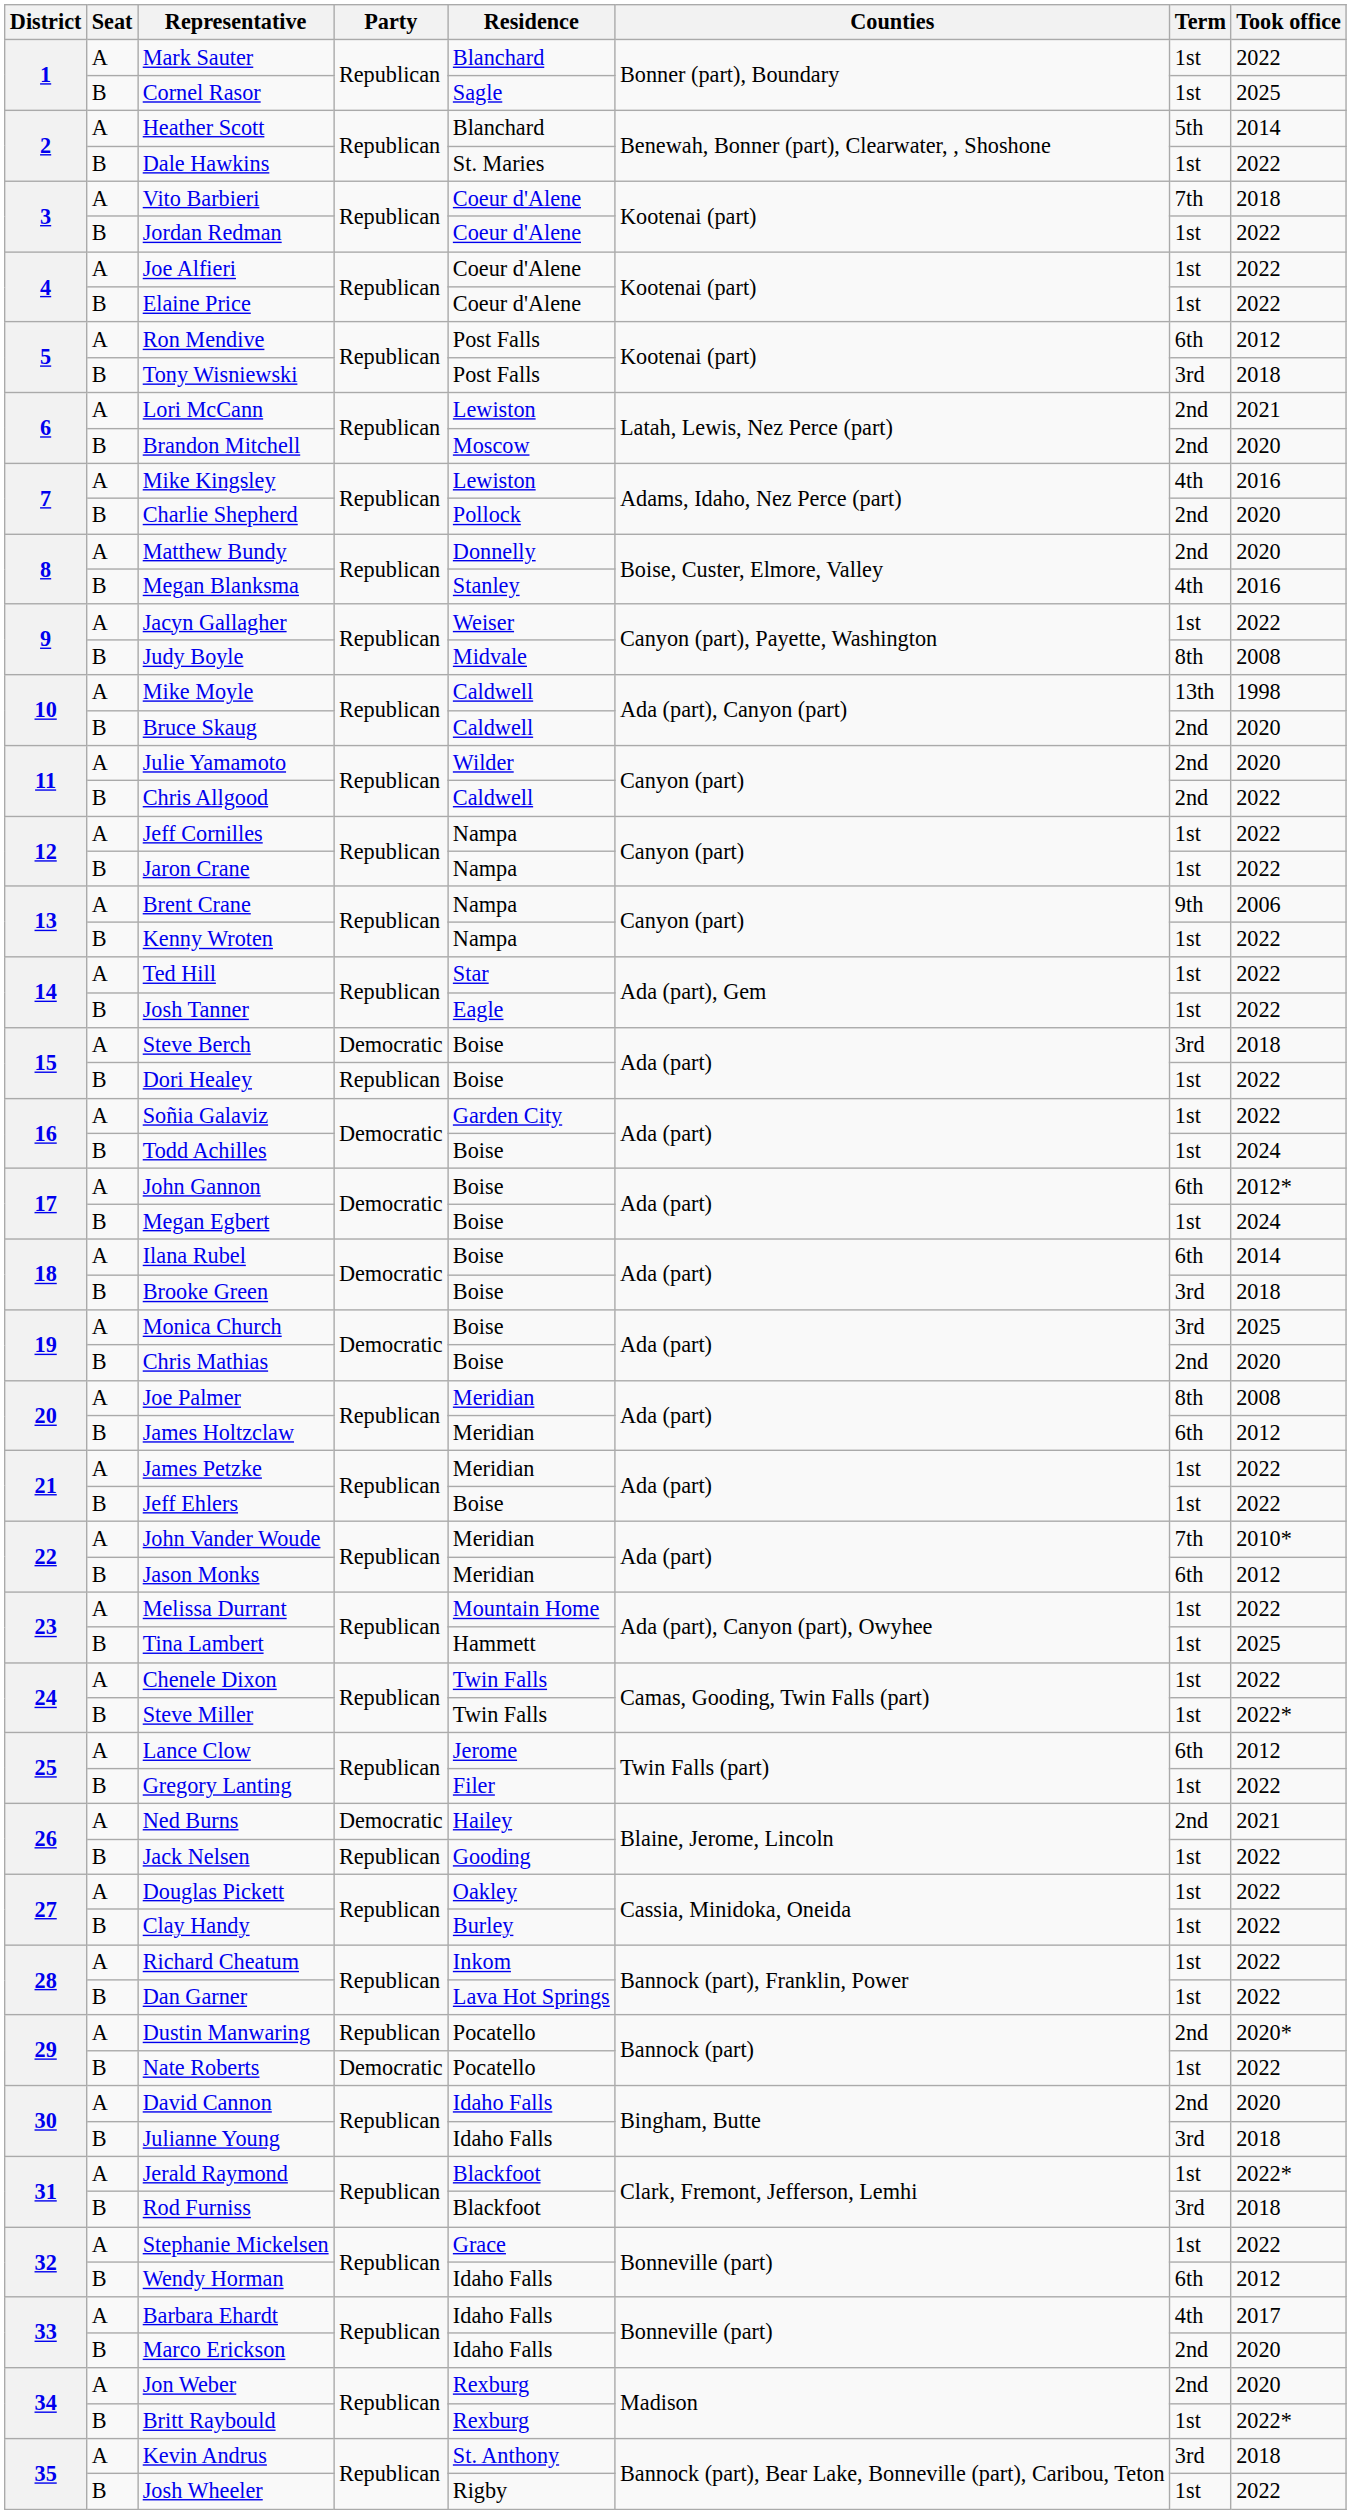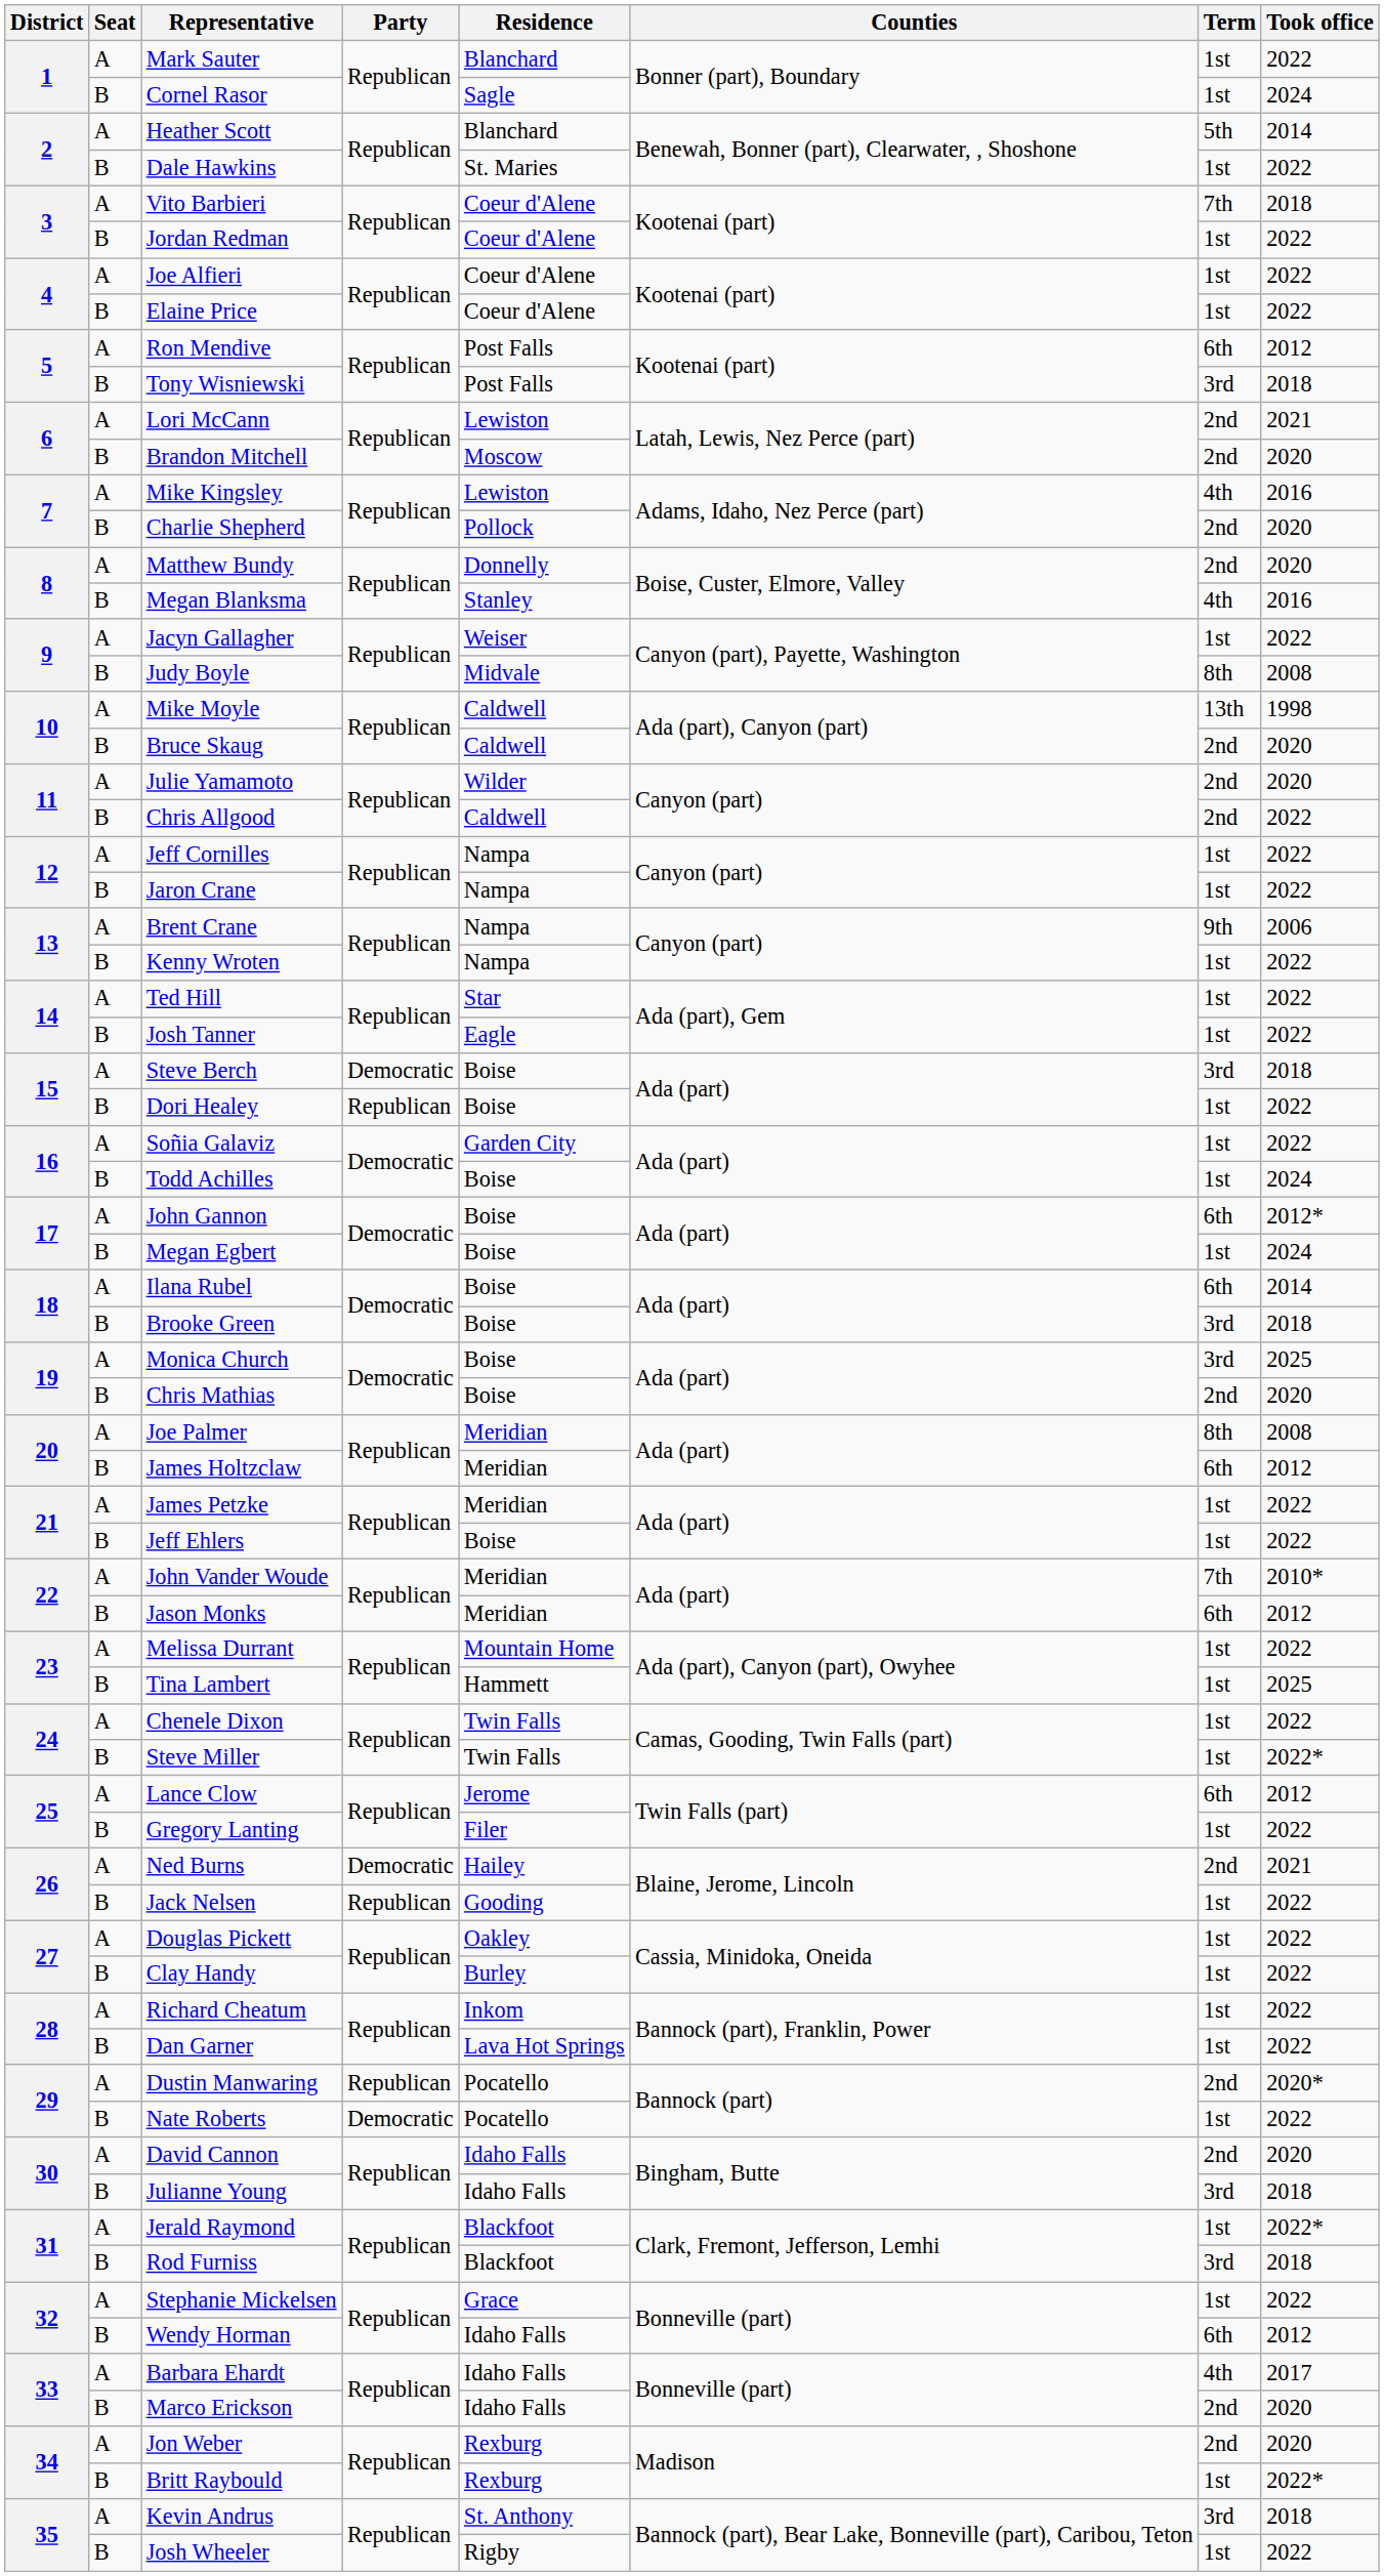Cornel Rasor | Took office: 2025 -> 2024
